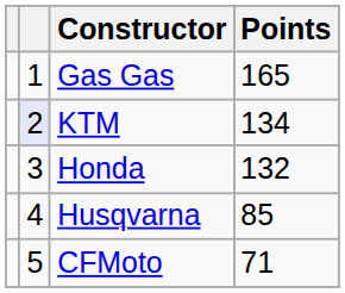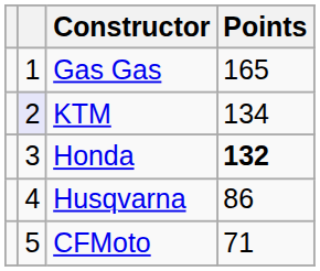Honda | Points: normal -> bold
Husqvarna | Points: 85 -> 86
